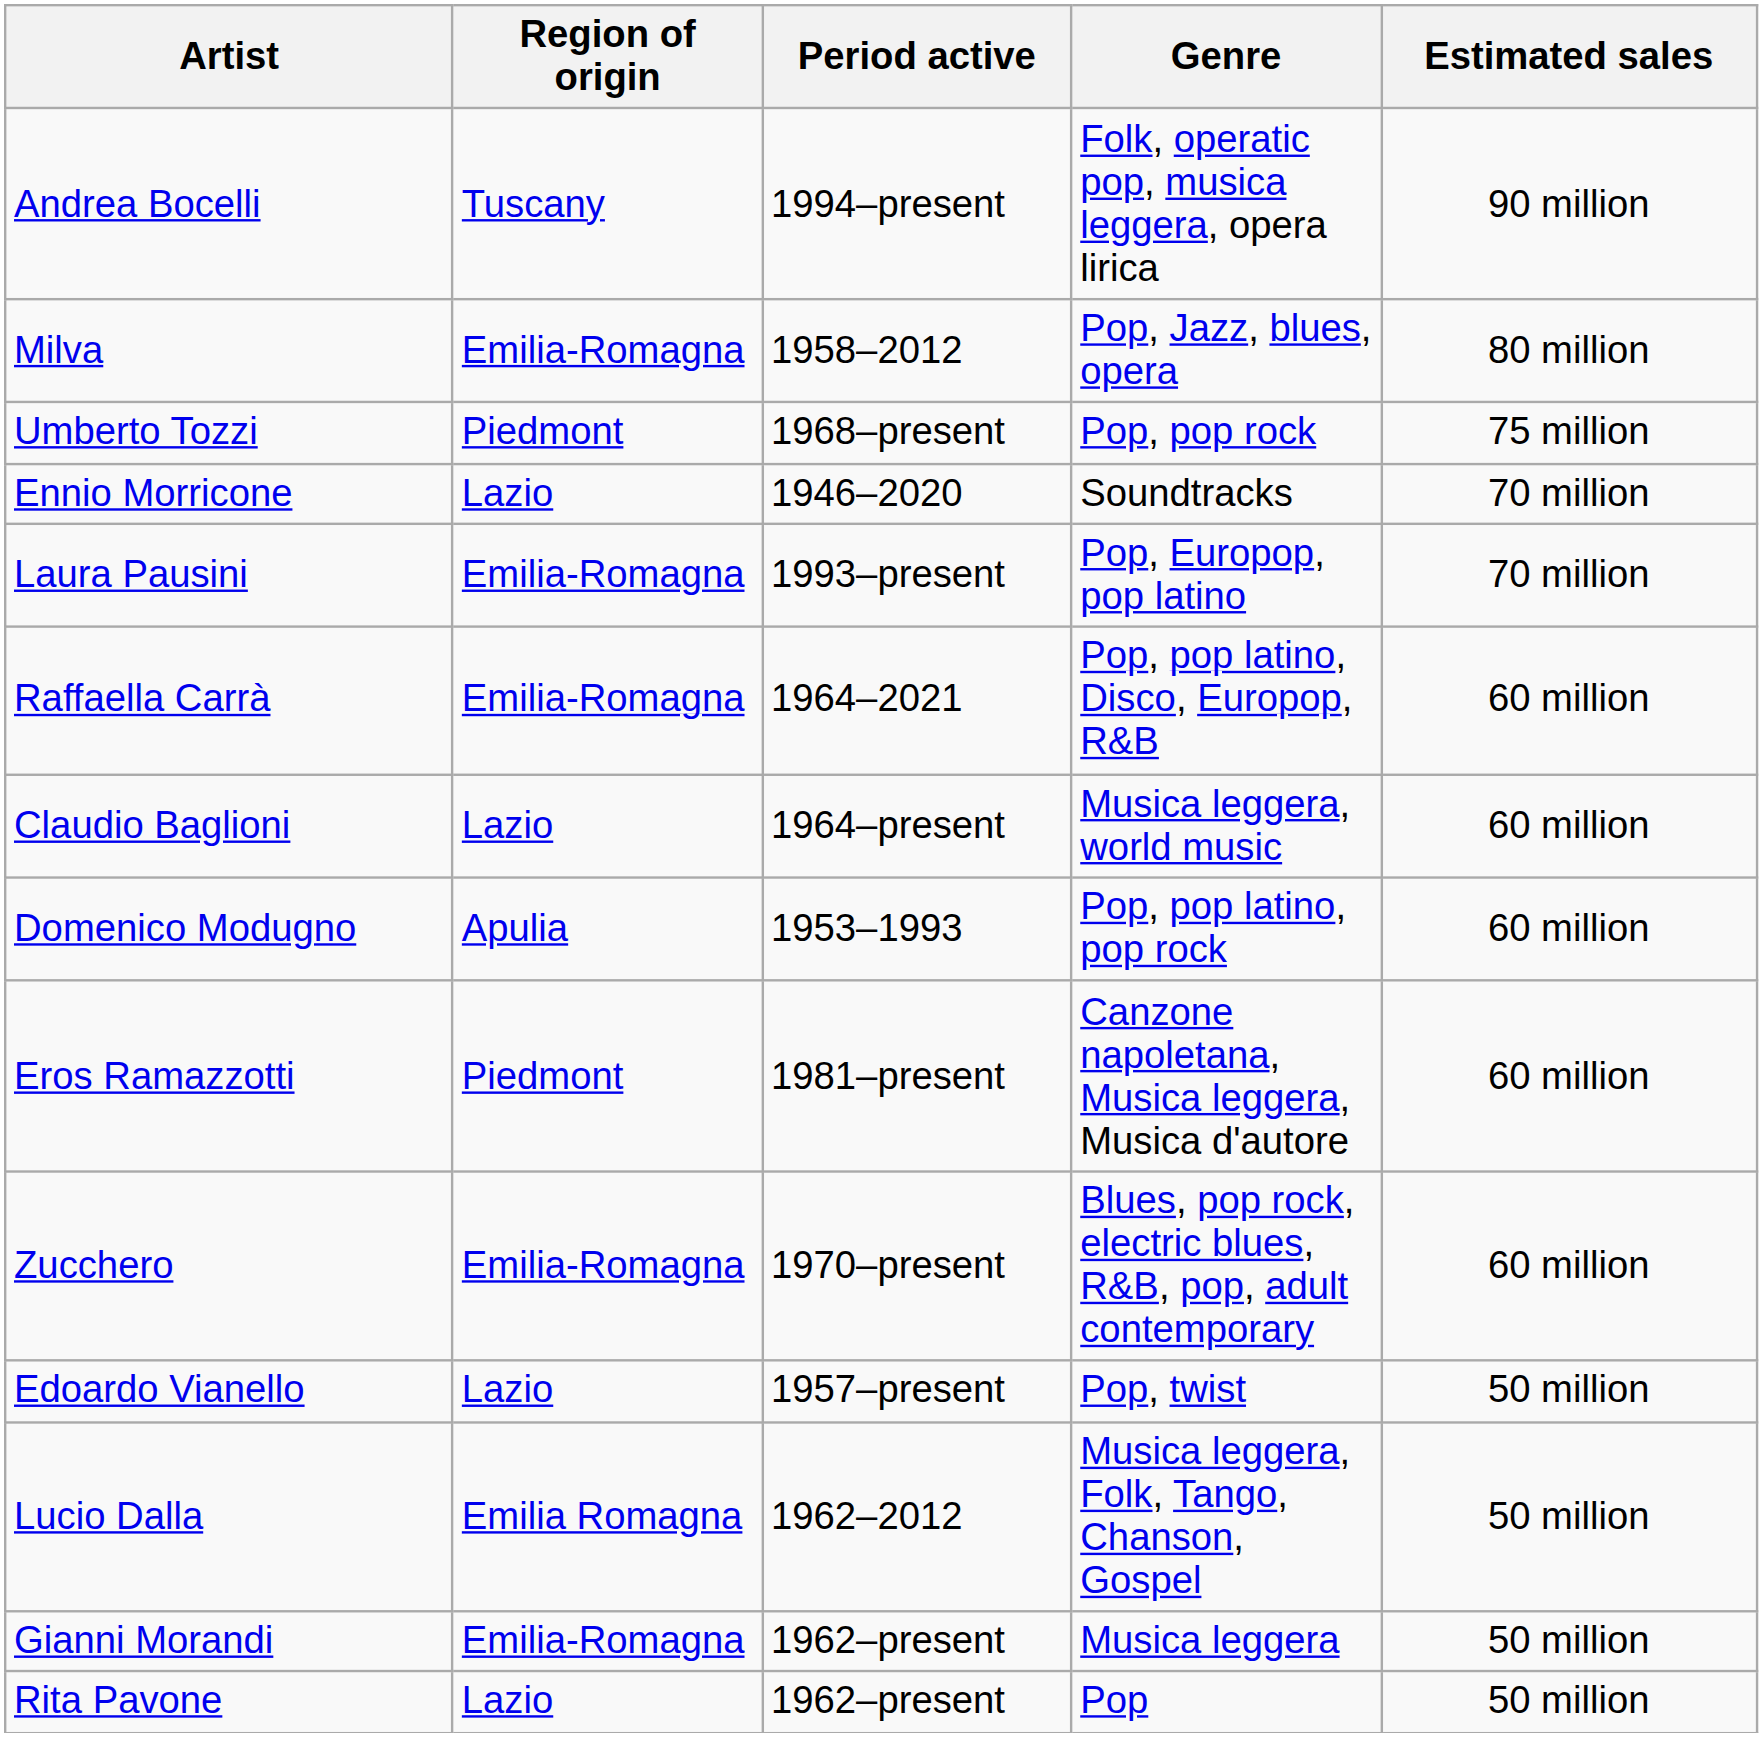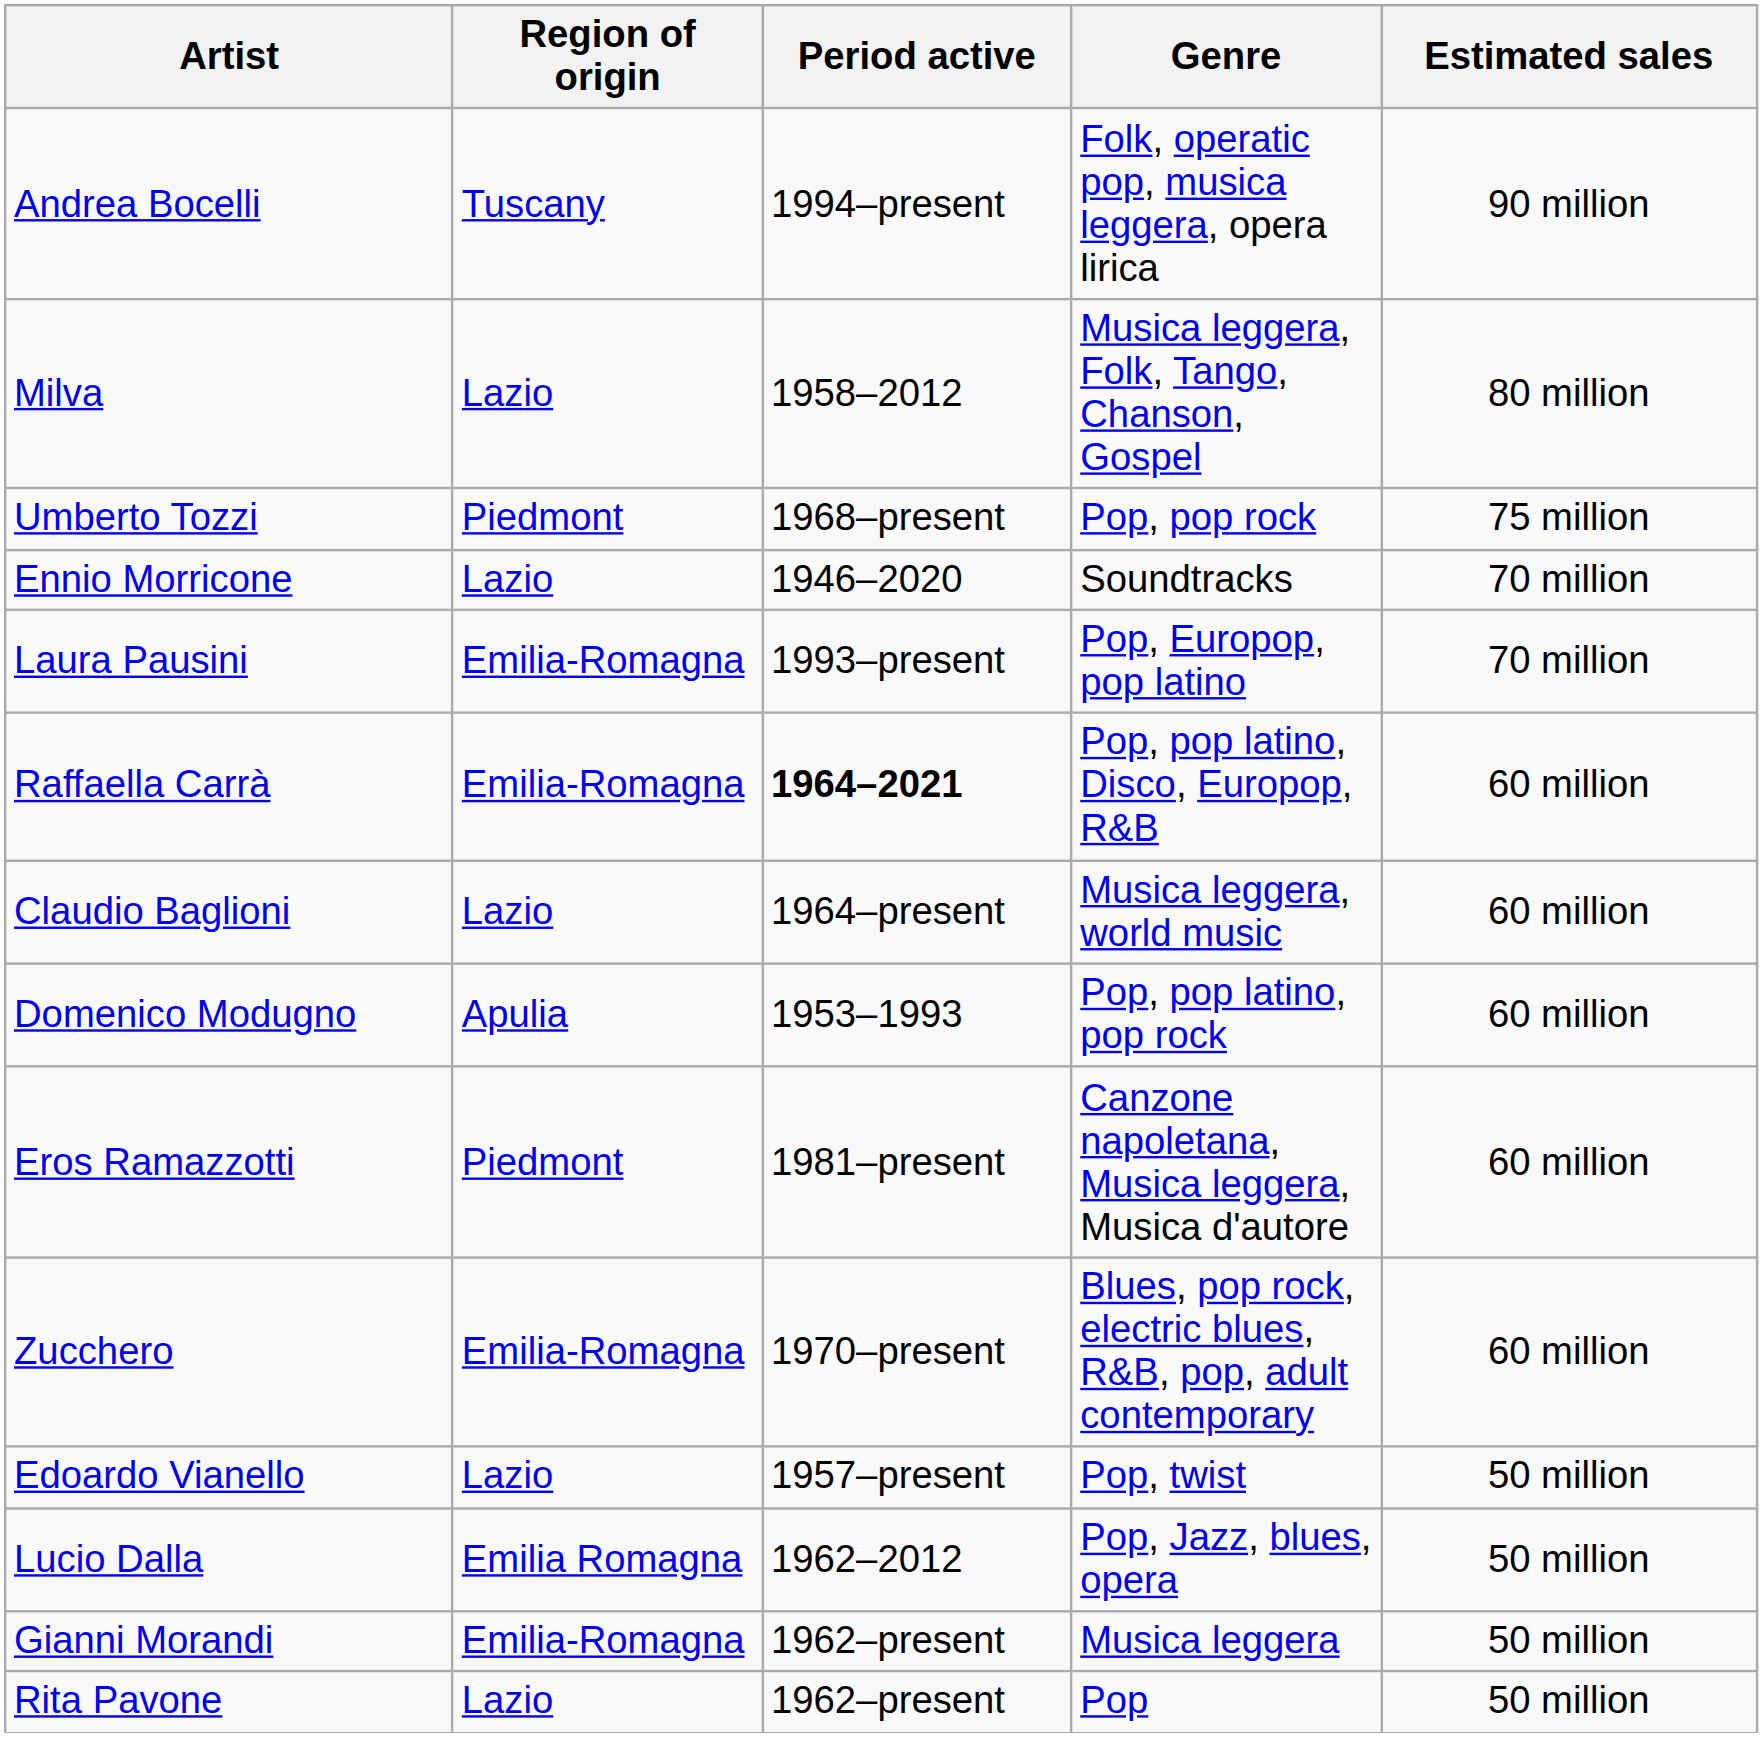Milva | Region of origin: Emilia-Romagna -> Lazio
Milva | Genre: Pop, Jazz, blues, opera -> Musica leggera, Folk, Tango, Chanson, Gospel
Raffaella Carrà | Period active: normal -> bold
Lucio Dalla | Genre: Musica leggera, Folk, Tango, Chanson, Gospel -> Pop, Jazz, blues, opera
